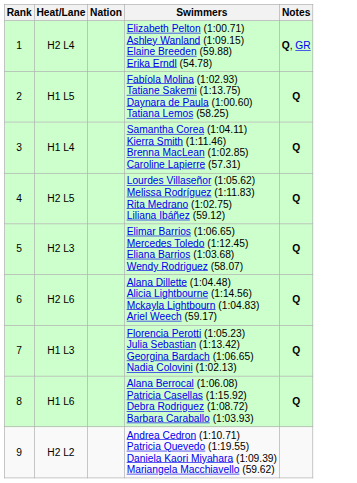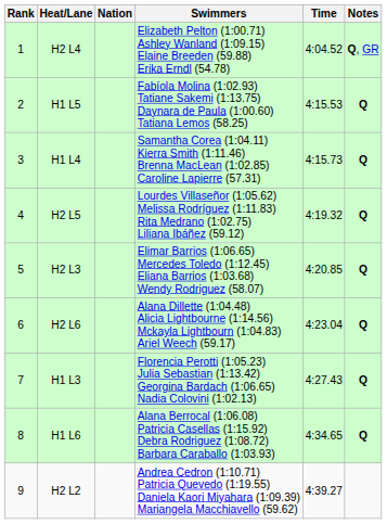+ column: Time | 4:04.52 | 4:15.53 | 4:15.73 | 4:19.32 | 4:20.85 | 4:23.04 | 4:27.43 | 4:34.65 | 4:39.27
